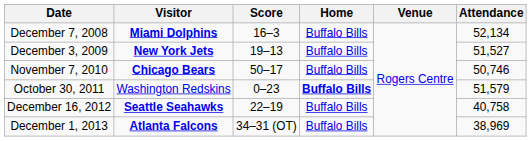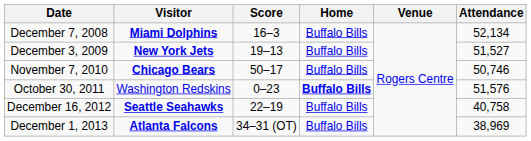October 30, 2011 | Attendance: 51,579 -> 51,576
